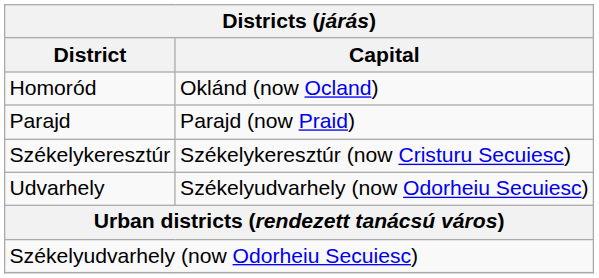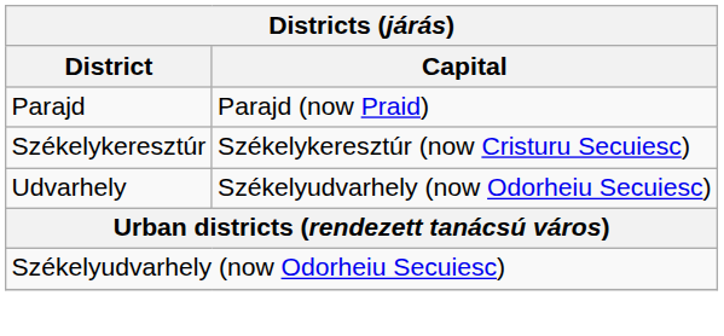- row: Homoród | Oklánd (now Ocland)
